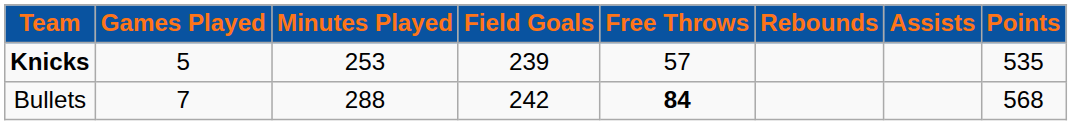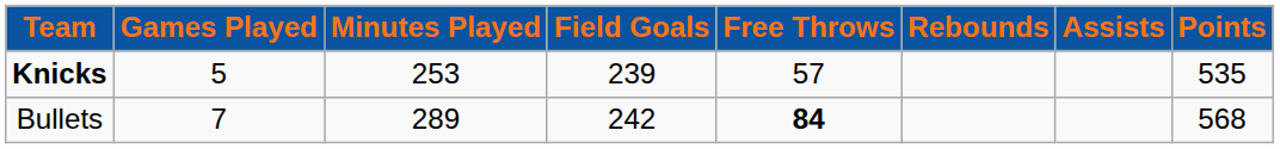Bullets | Minutes Played: 288 -> 289
